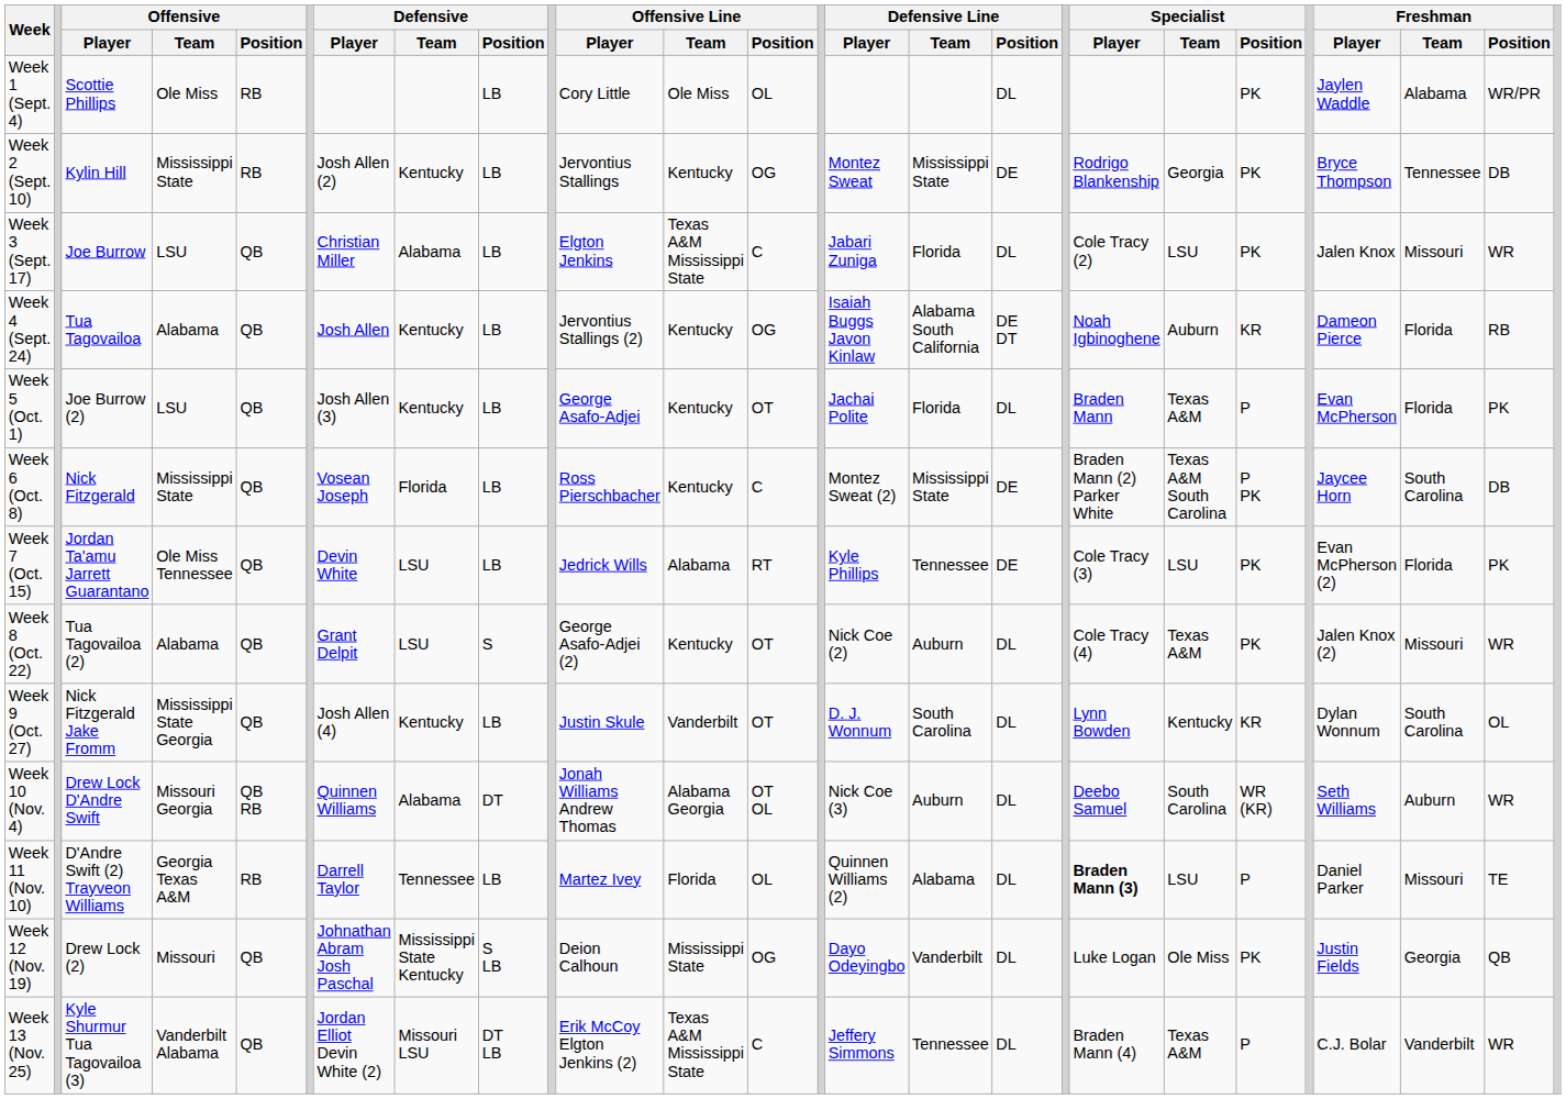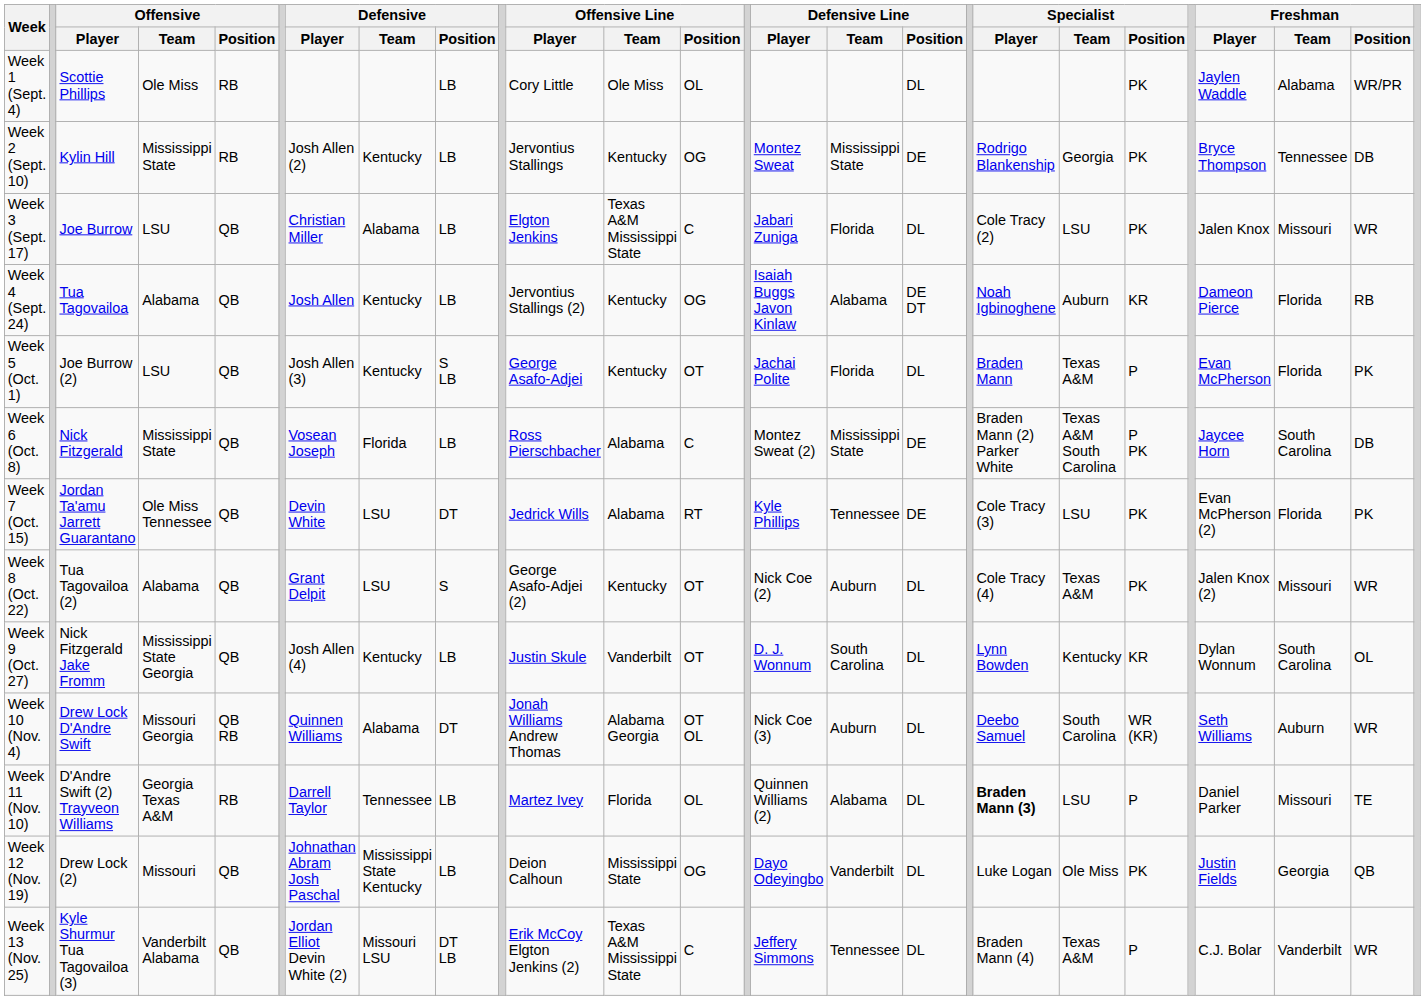Week 4 (Sept. 24) | Defensive Line / Team: Alabama South California -> Alabama
Week 5 (Oct. 1) | Defensive / Position: LB -> S LB
Week 6 (Oct. 8) | Offensive Line / Team: Kentucky -> Alabama
Week 7 (Oct. 15) | Defensive / Position: LB -> DT
Week 12 (Nov. 19) | Defensive / Position: S LB -> LB
